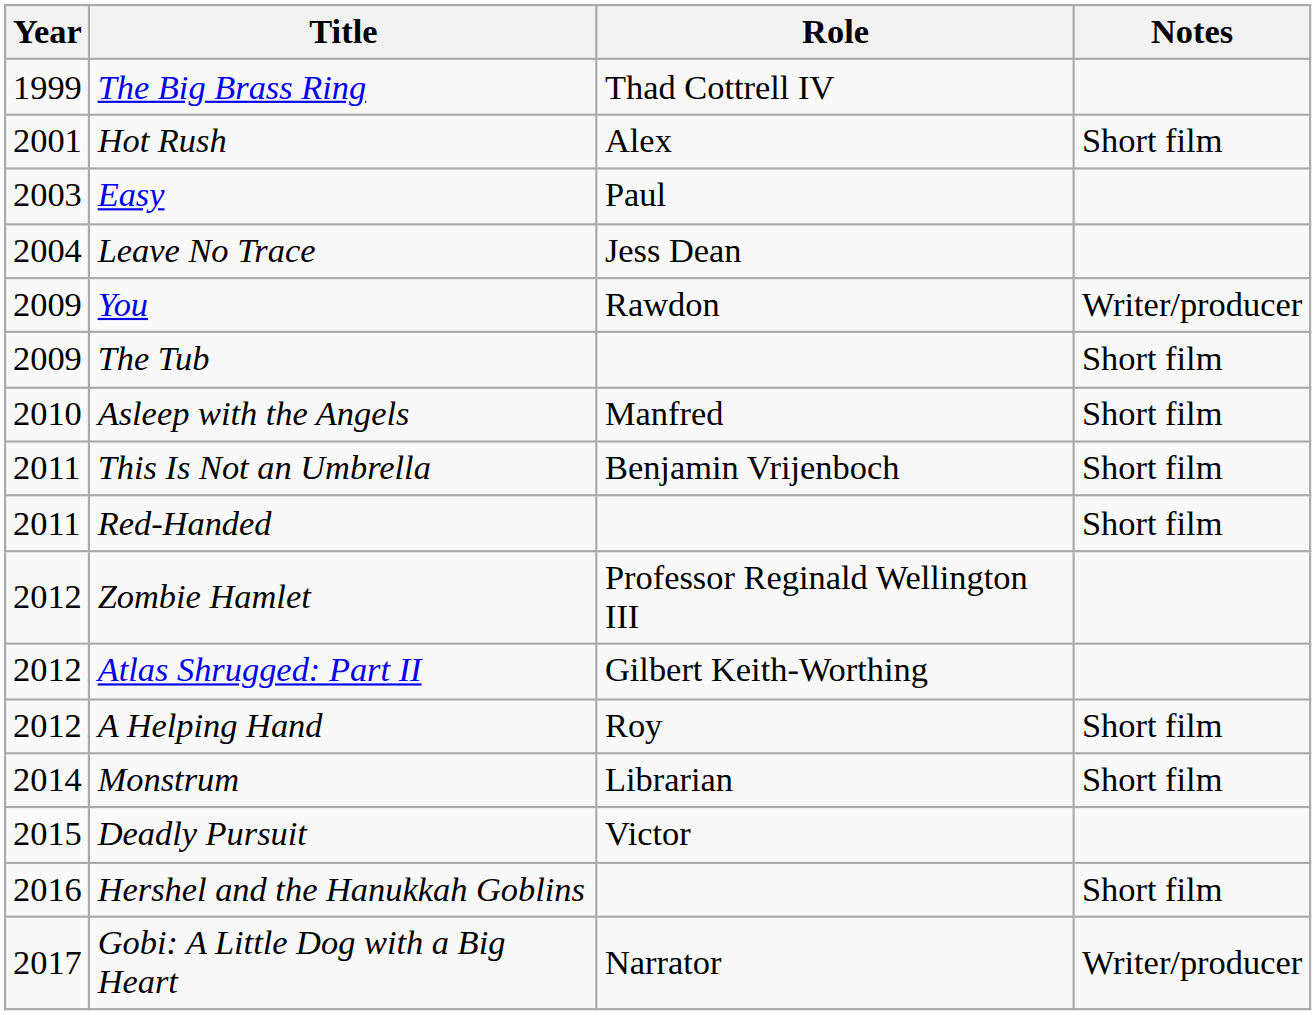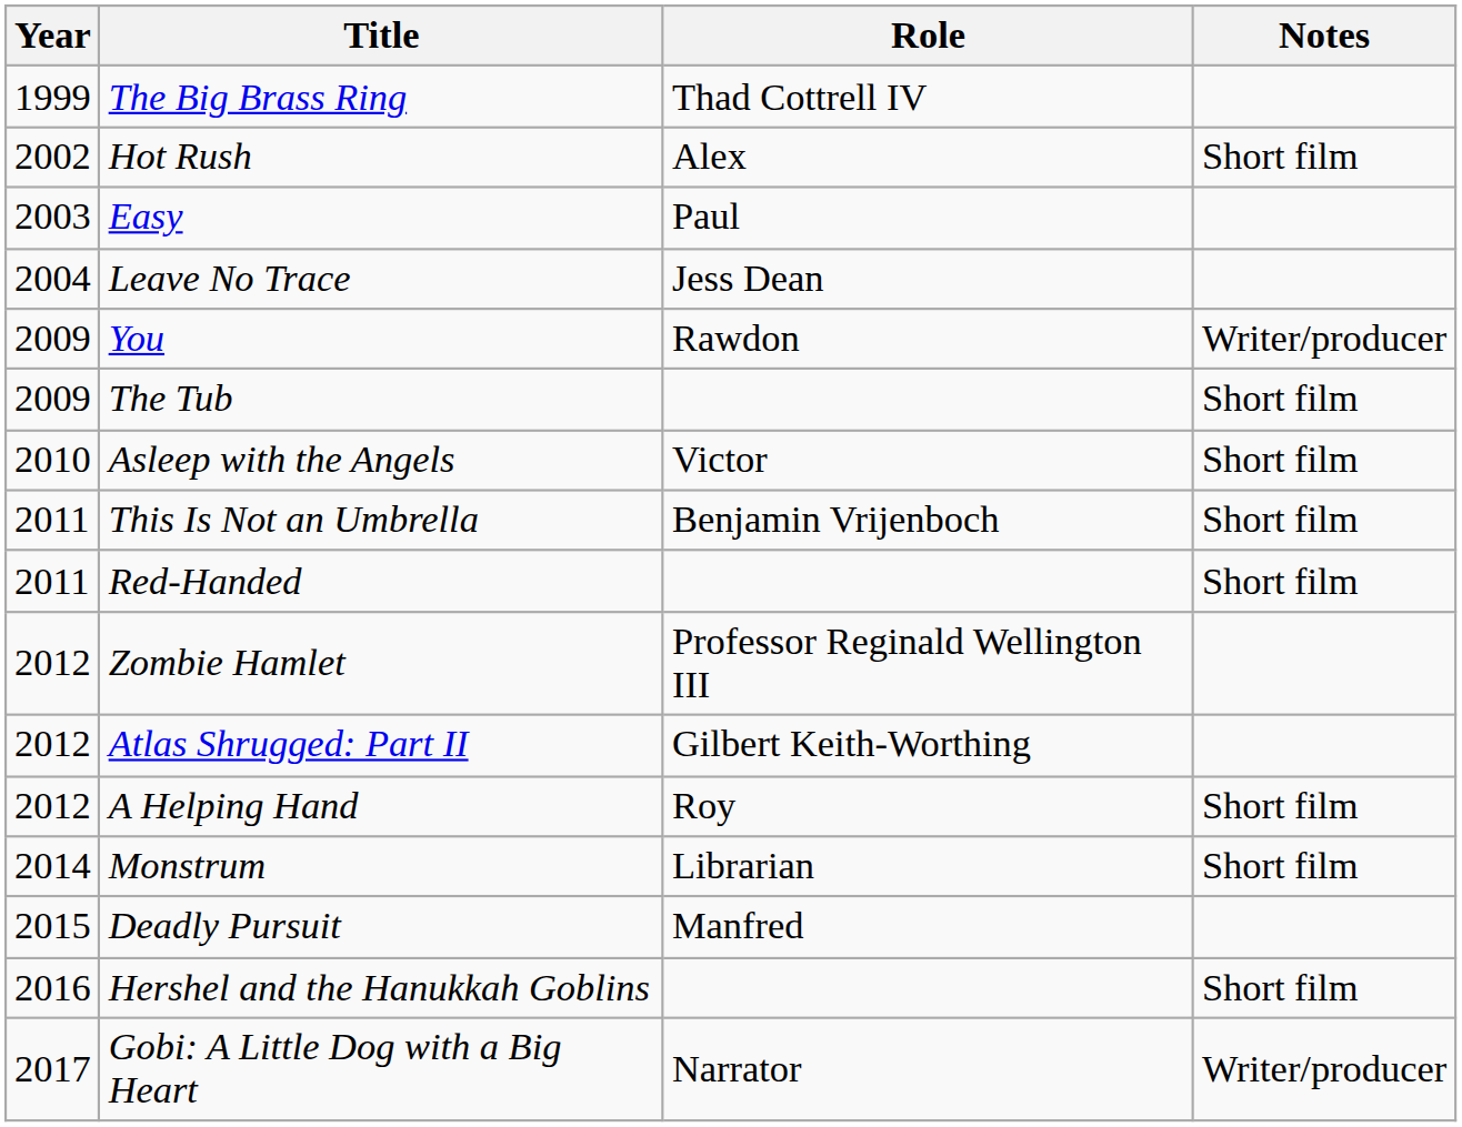Hot Rush | Year: 2001 -> 2002
Asleep with the Angels | Role: Manfred -> Victor
Deadly Pursuit | Role: Victor -> Manfred
